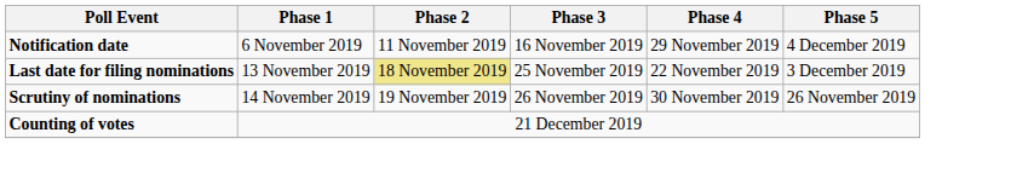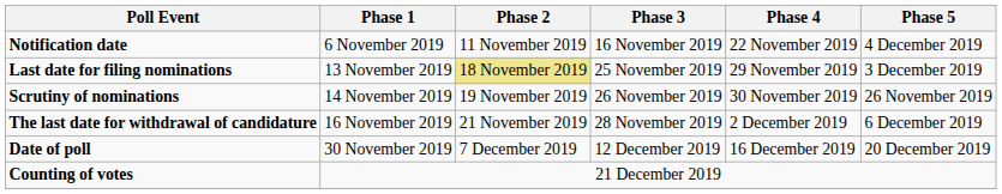Notification date | Phase 4: 29 November 2019 -> 22 November 2019
Last date for filing nominations | Phase 4: 22 November 2019 -> 29 November 2019
+ row: The last date for withdrawal of candidature | 16 November 2019 | 21 November 2019 | 28 November 2019 | 2 December 2019 | 6 December 2019
+ row: Date of poll | 30 November 2019 | 7 December 2019 | 12 December 2019 | 16 December 2019 | 20 December 2019
